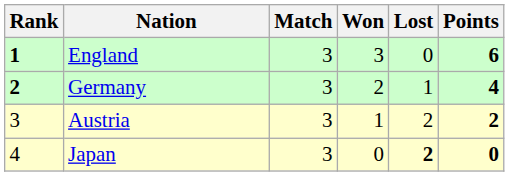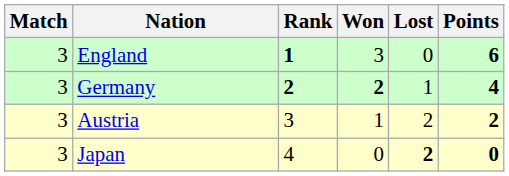columns swapped: Rank <-> Match
Germany | Won: normal -> bold
